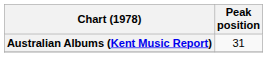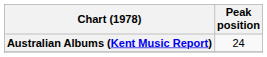Australian Albums (Kent Music Report) | Peak position: 31 -> 24
